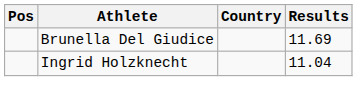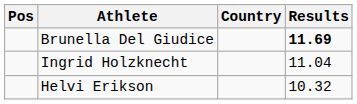Brunella Del Giudice | Results: normal -> bold
+ row: Helvi Erikson | 10.32
